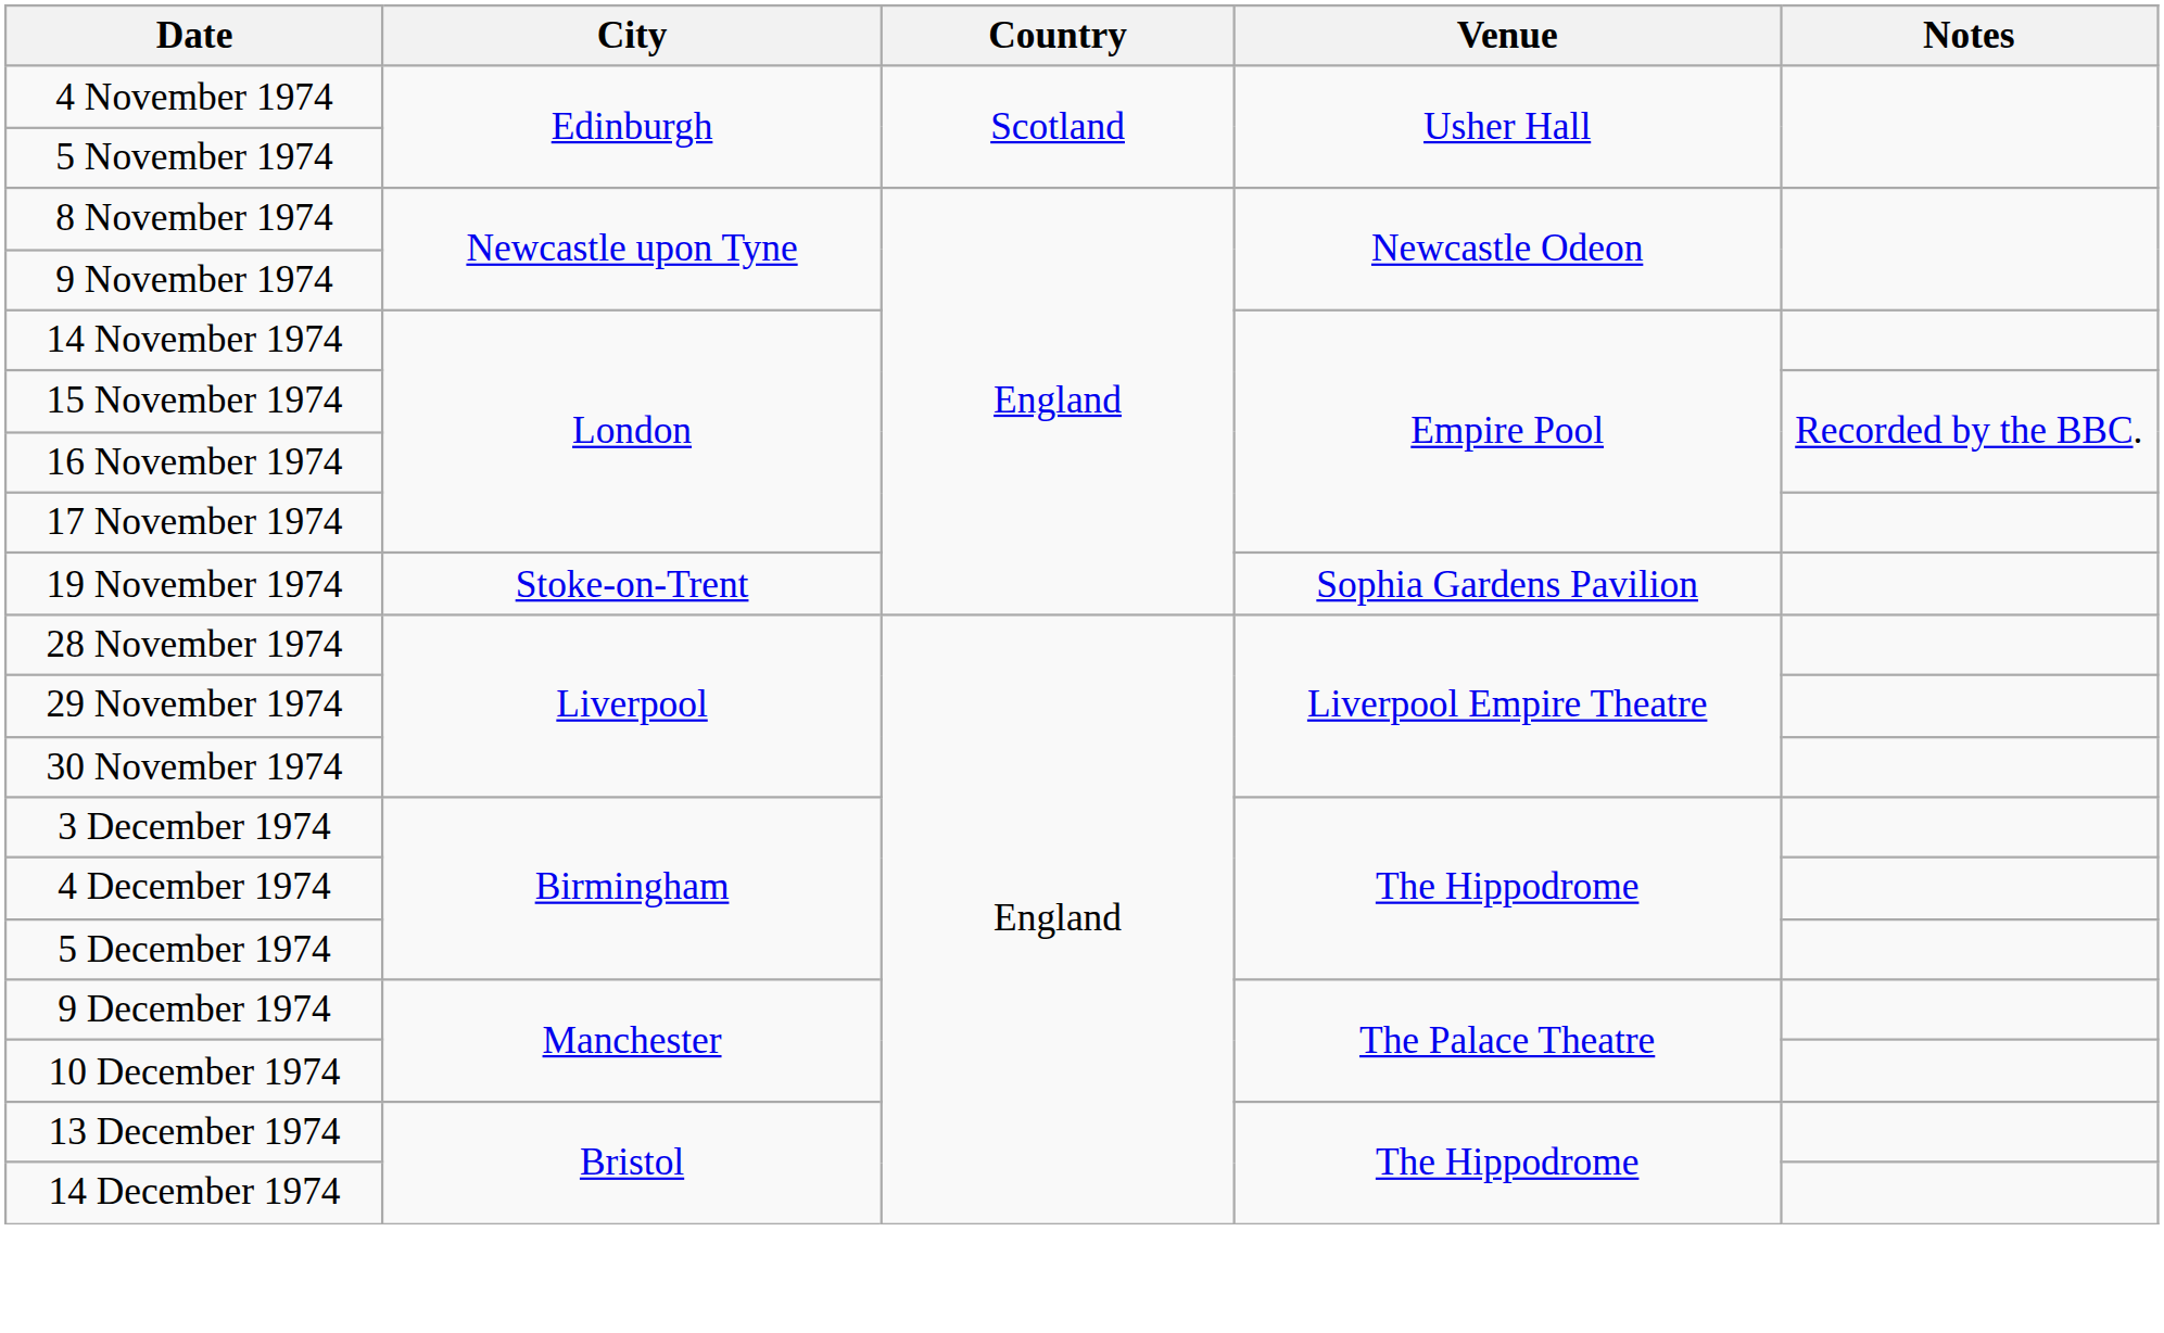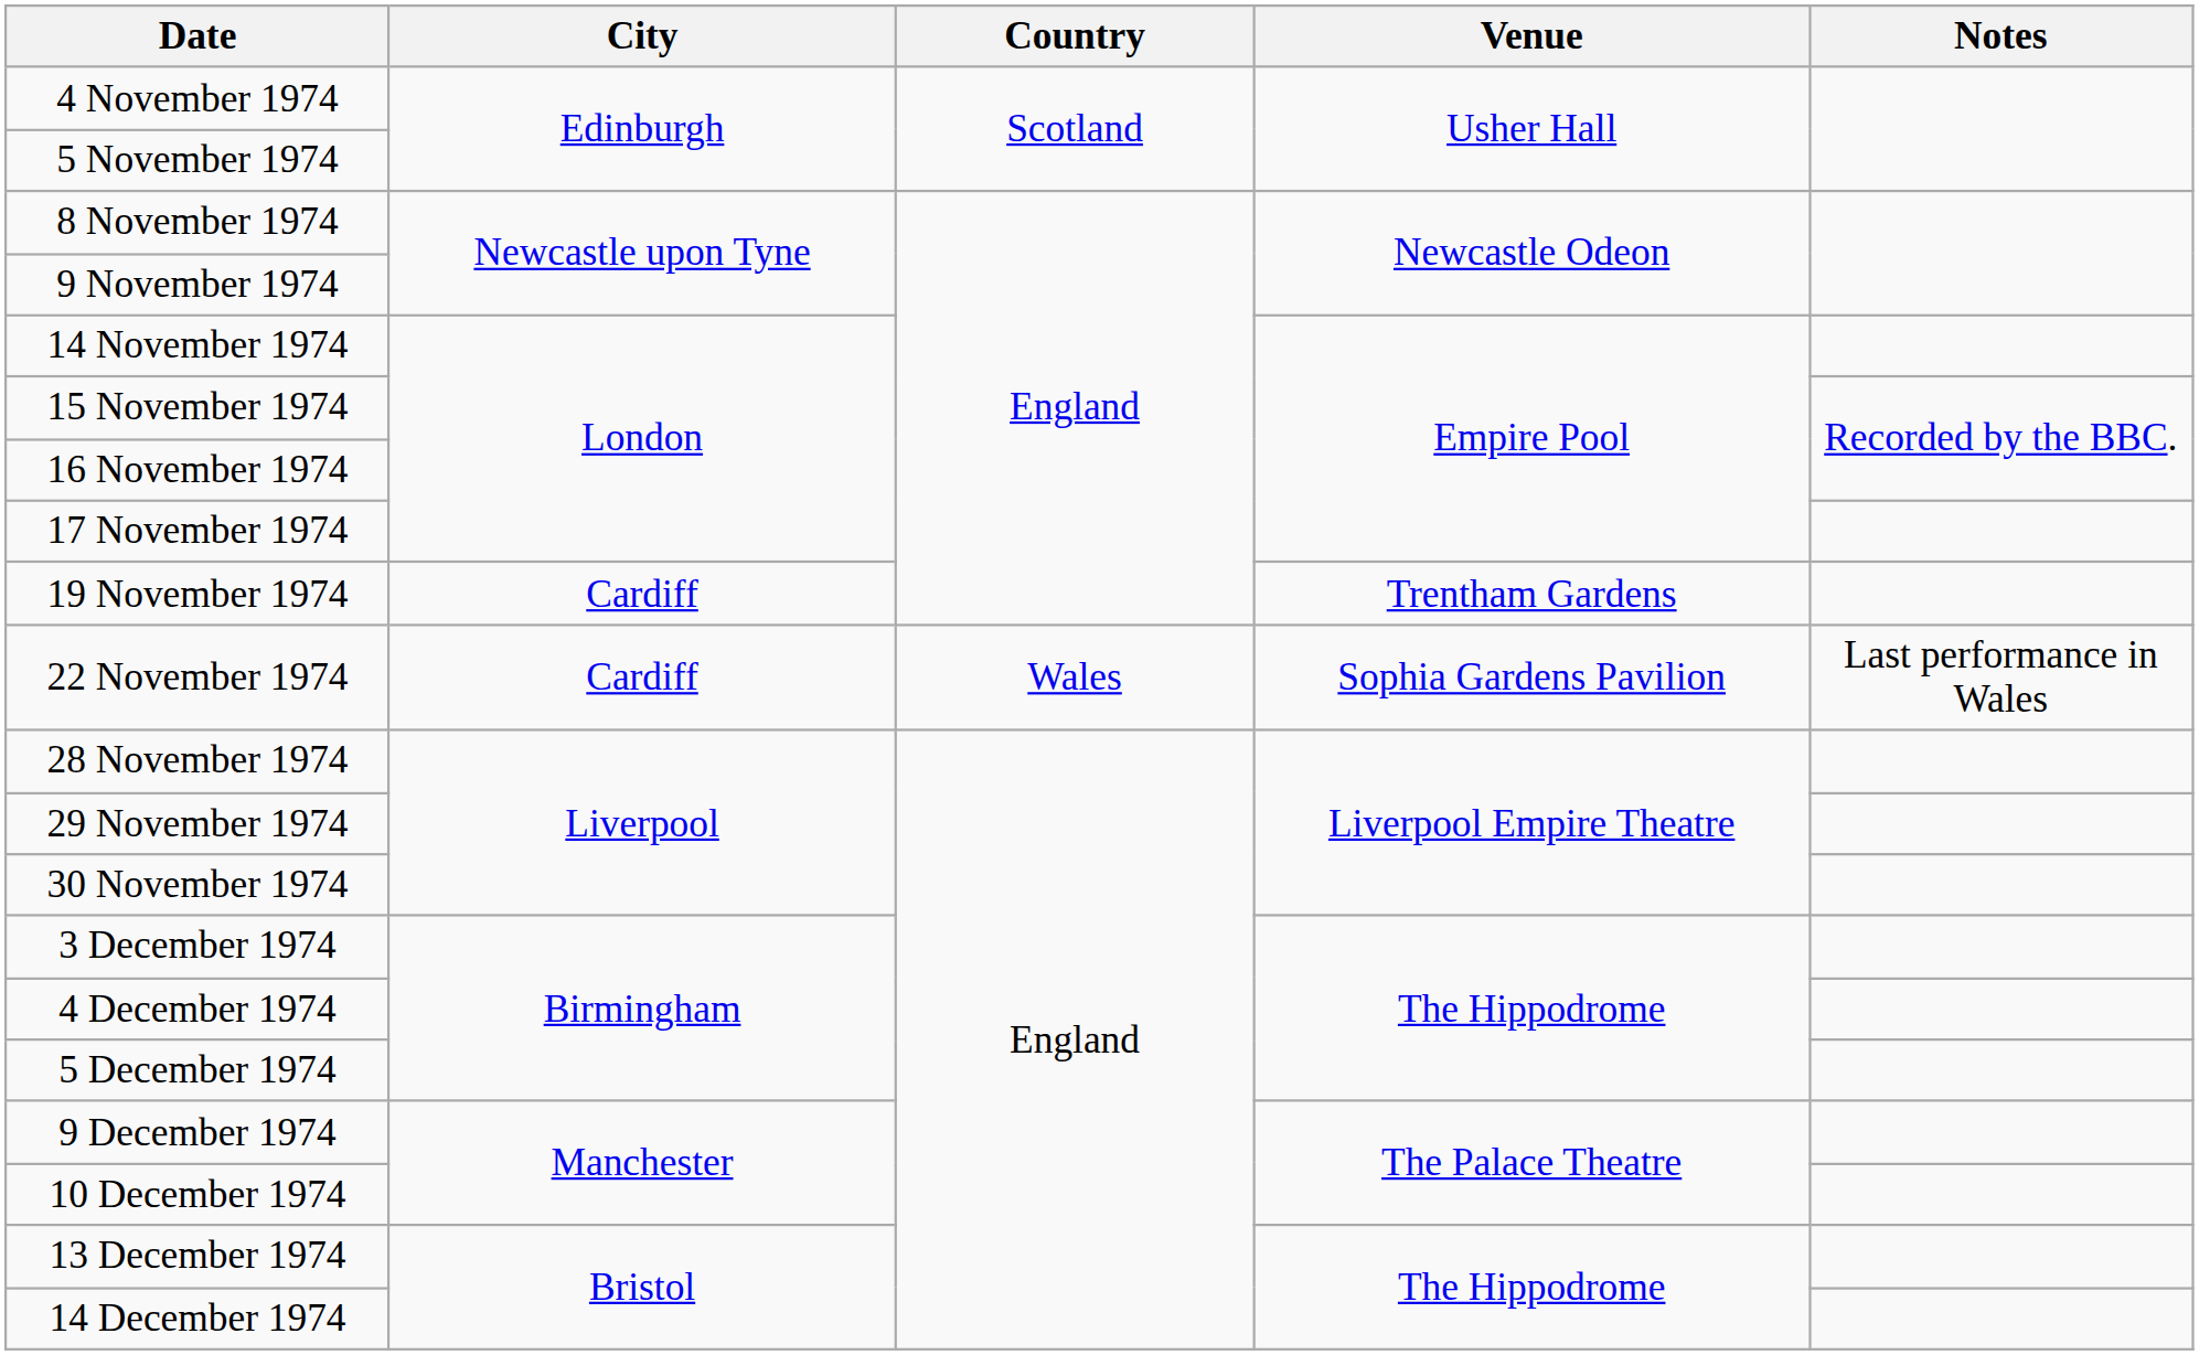19 November 1974 | City: Stoke-on-Trent -> Cardiff
19 November 1974 | Venue: Sophia Gardens Pavilion -> Trentham Gardens
+ row: 22 November 1974 | Cardiff | Wales | Sophia Gardens Pavilion | Last performance in Wales
